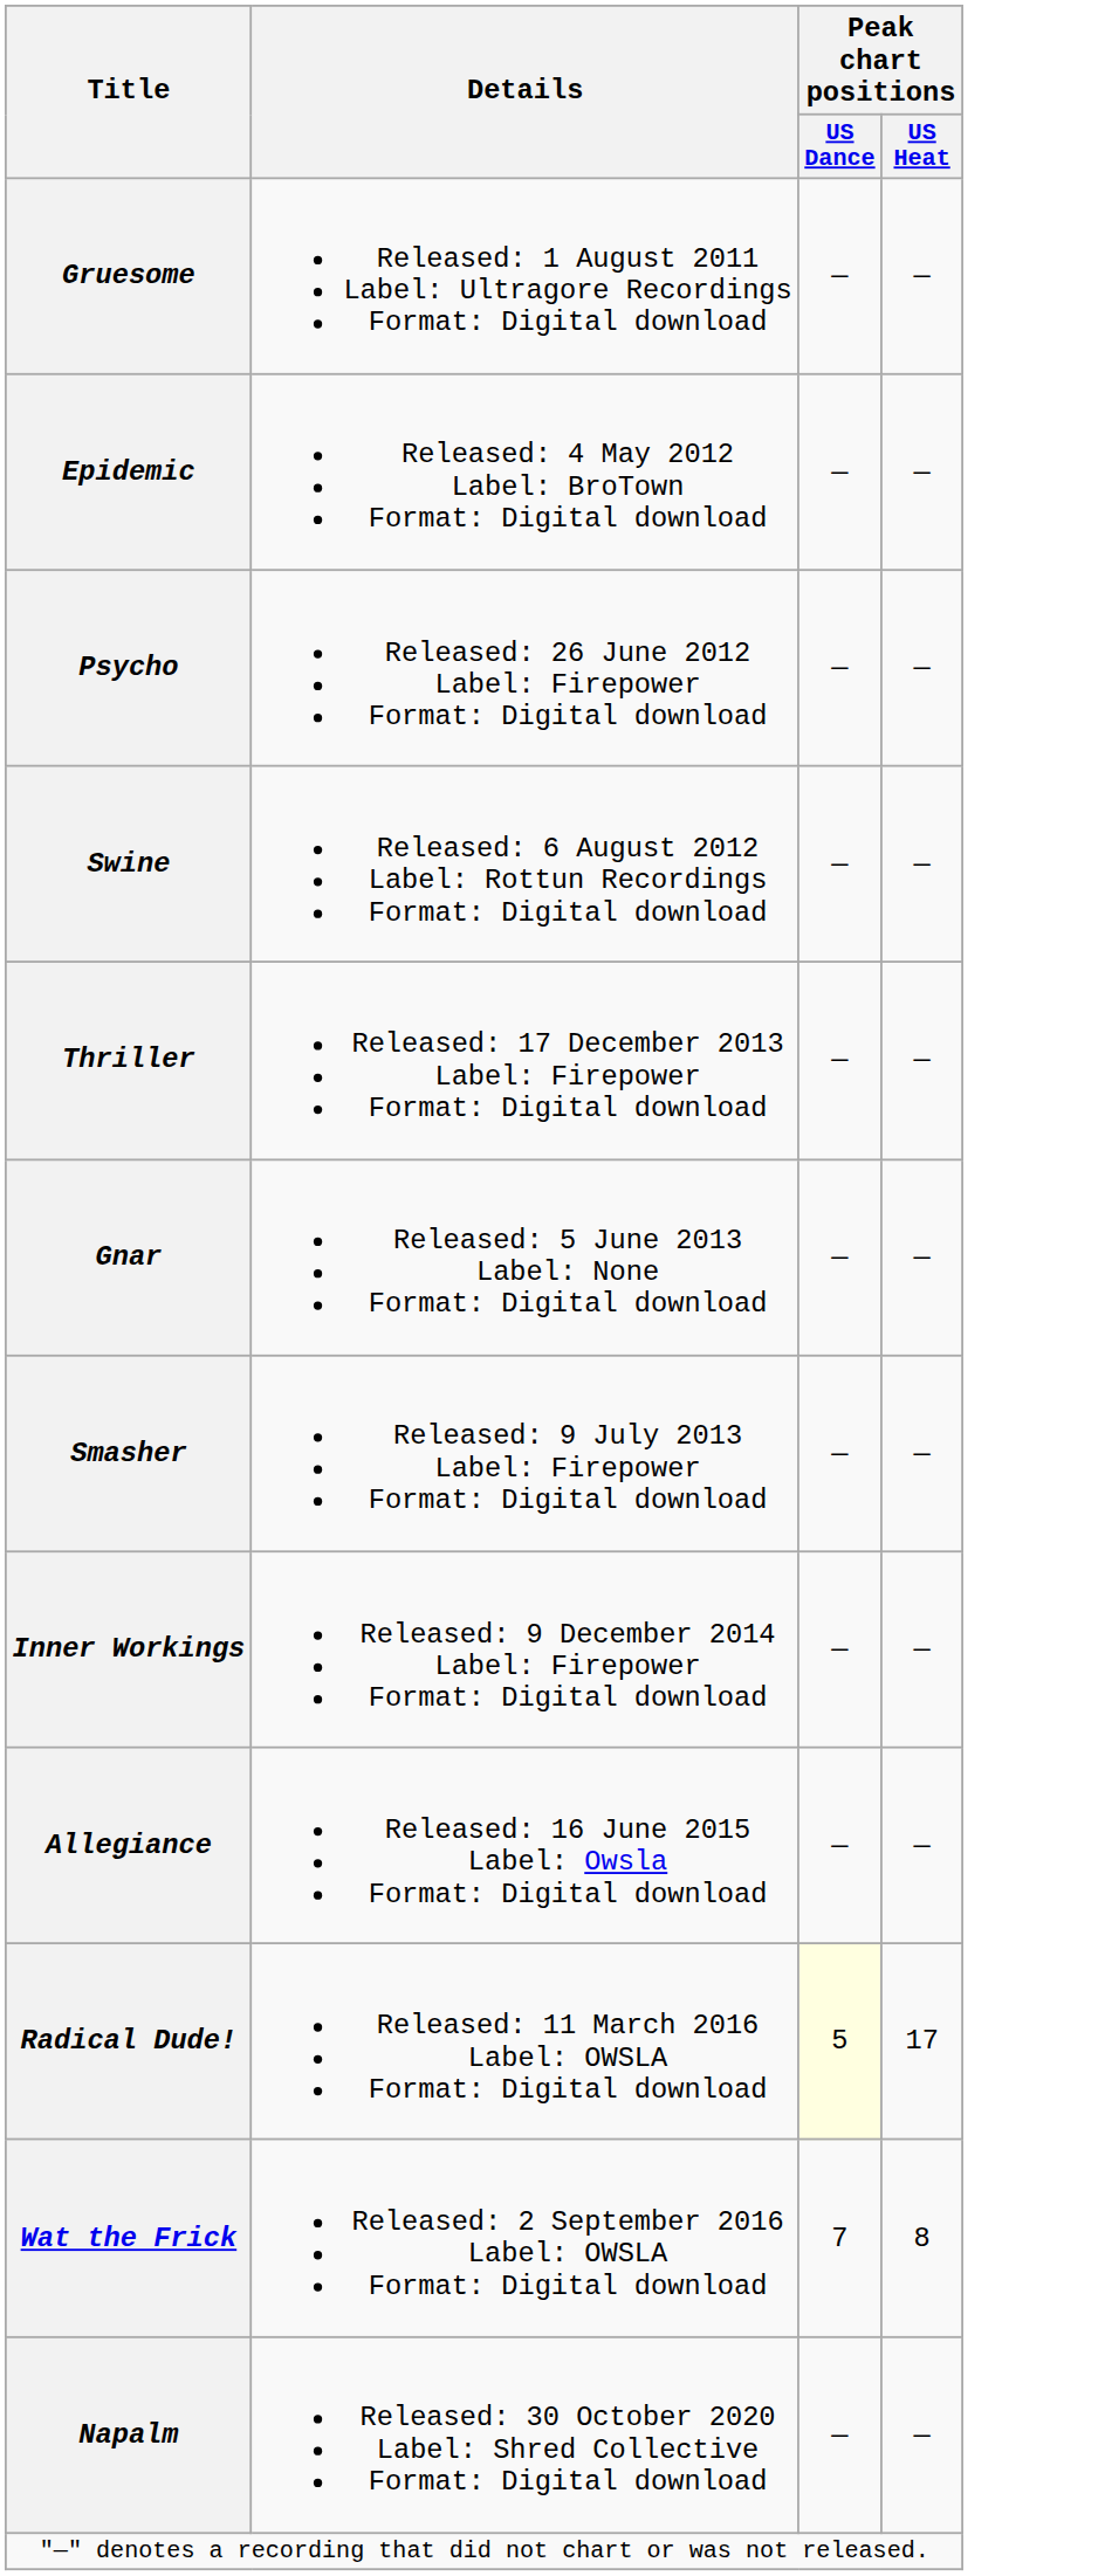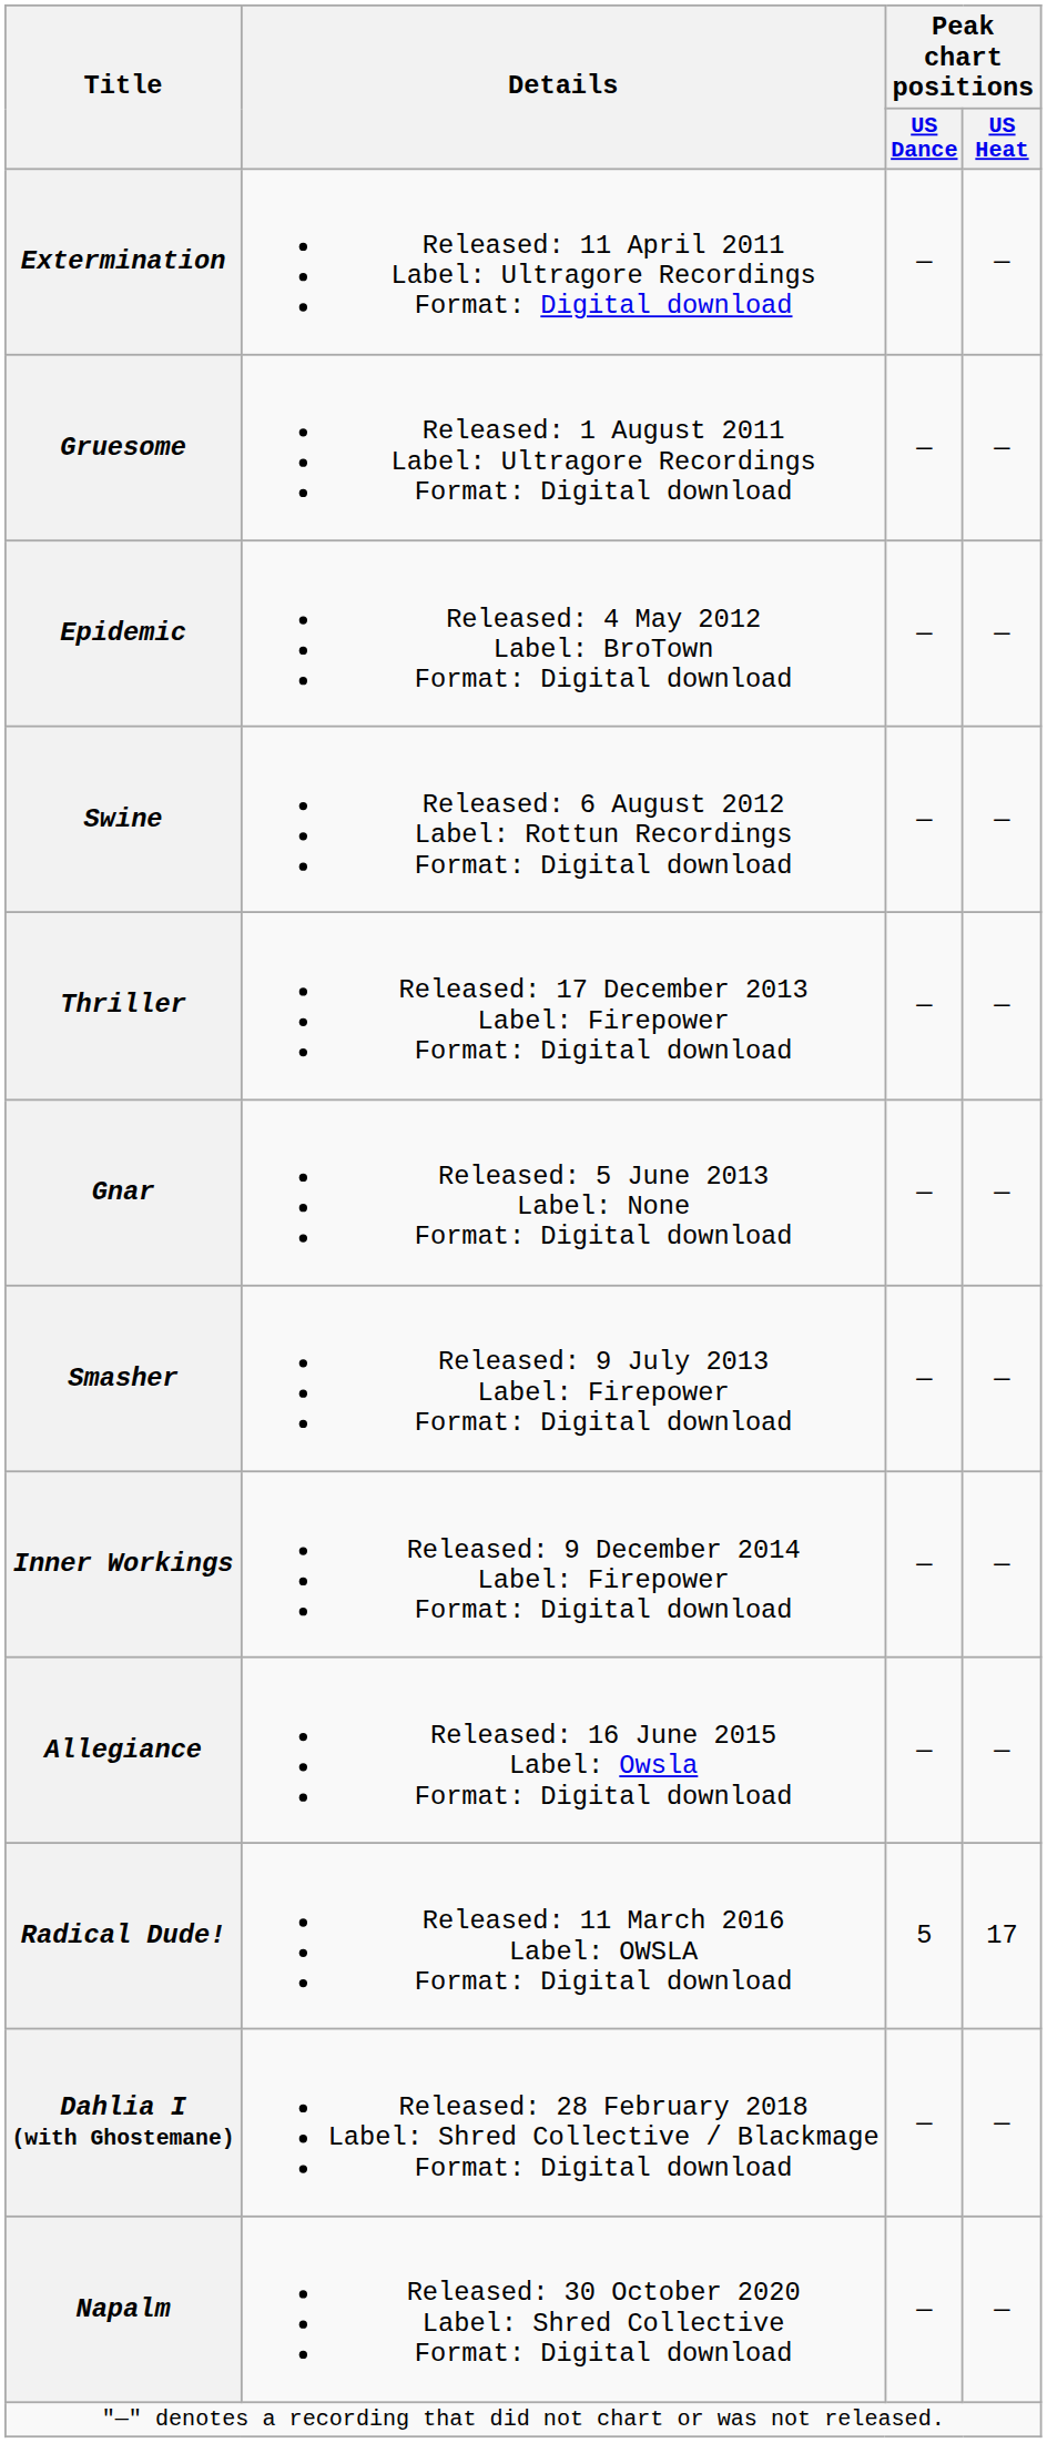+ row: Extermination | Released: 11 April 2011 Label: Ultragore Recordings Format: Digital download | — | —
- row: Psycho | Released: 26 June 2012 Label: Firepower Format: Digital download | — | —
Radical Dude! | Peak chart positions / US Dance: lightyellow background -> no background
- row: Wat the Frick | Released: 2 September 2016 Label: OWSLA Format: Digital download | 7 | 8
+ row: Dahlia I (with Ghostemane) | Released: 28 February 2018 Label: Shred Collective / Blackmage Format: Digital download | — | —
